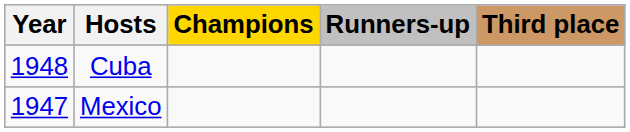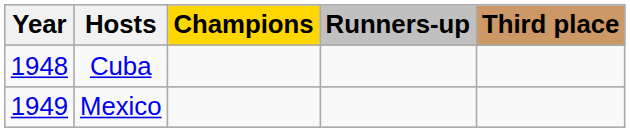Mexico | Year: 1947 -> 1949
